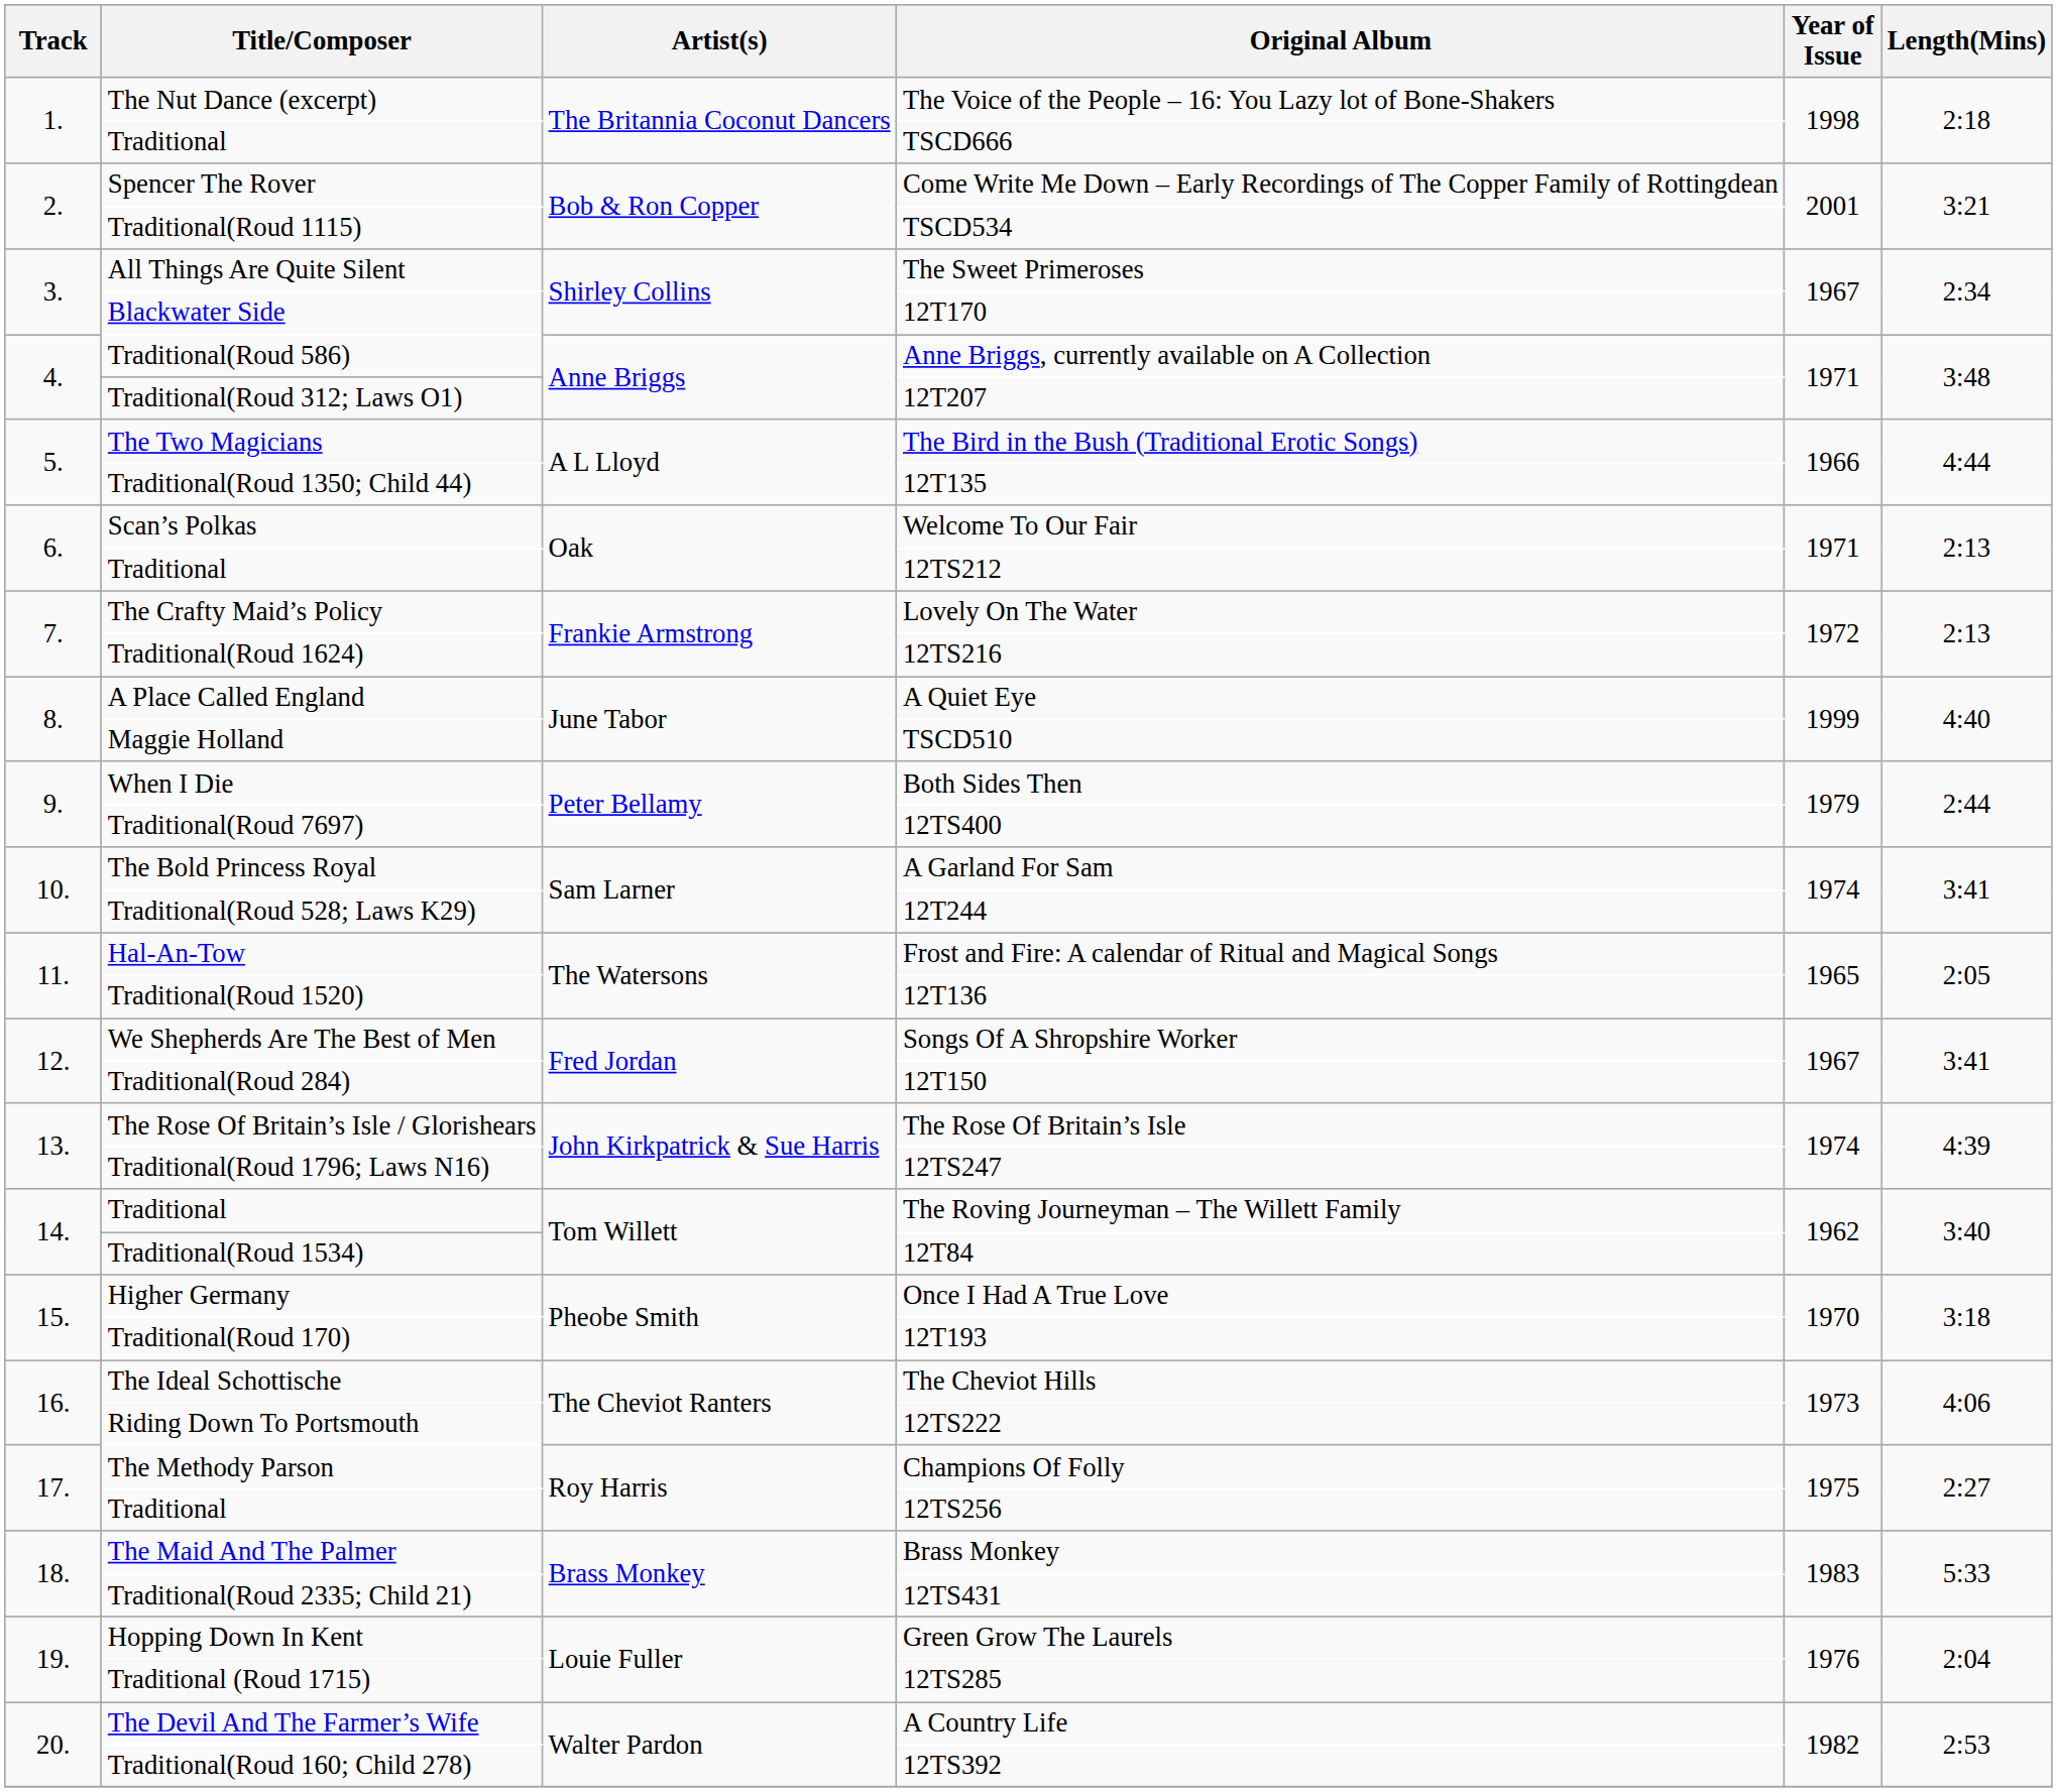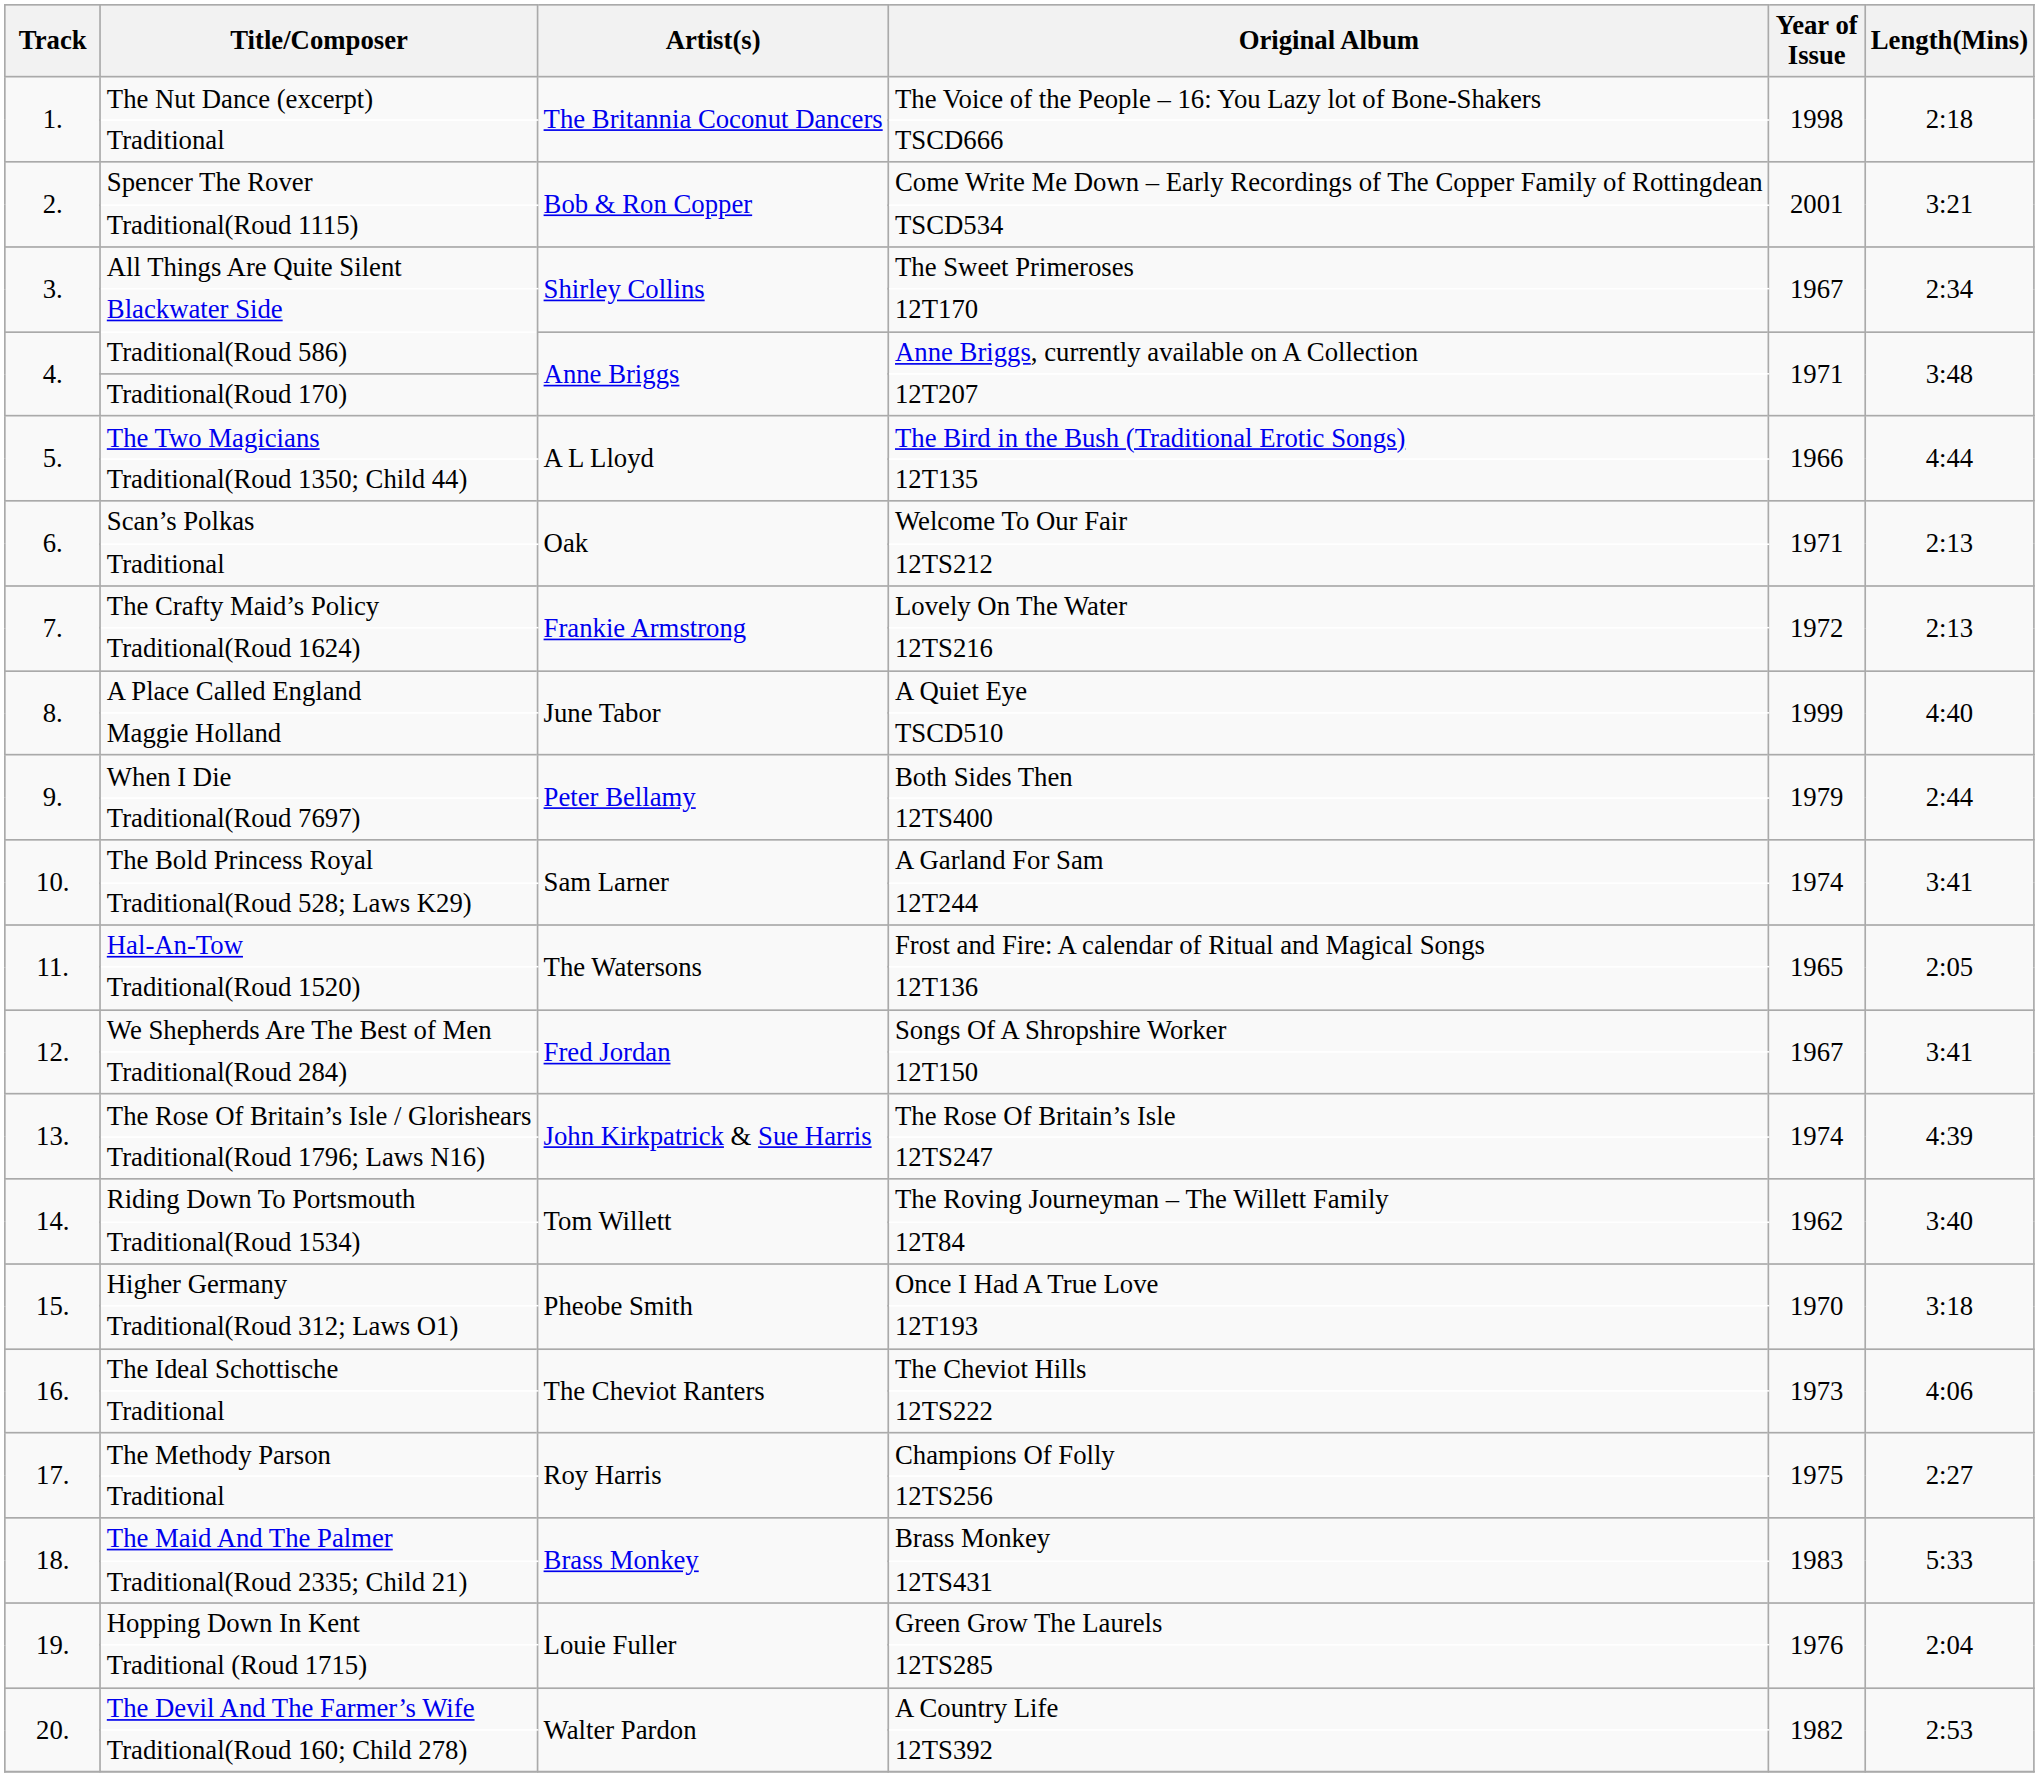12T207 | Title/Composer: Traditional(Roud 312; Laws O1) -> Traditional(Roud 170)
The Roving Journeyman – The Willett Family | Title/Composer: Traditional -> Riding Down To Portsmouth
12T193 | Title/Composer: Traditional(Roud 170) -> Traditional(Roud 312; Laws O1)
12TS222 | Title/Composer: Riding Down To Portsmouth -> Traditional
